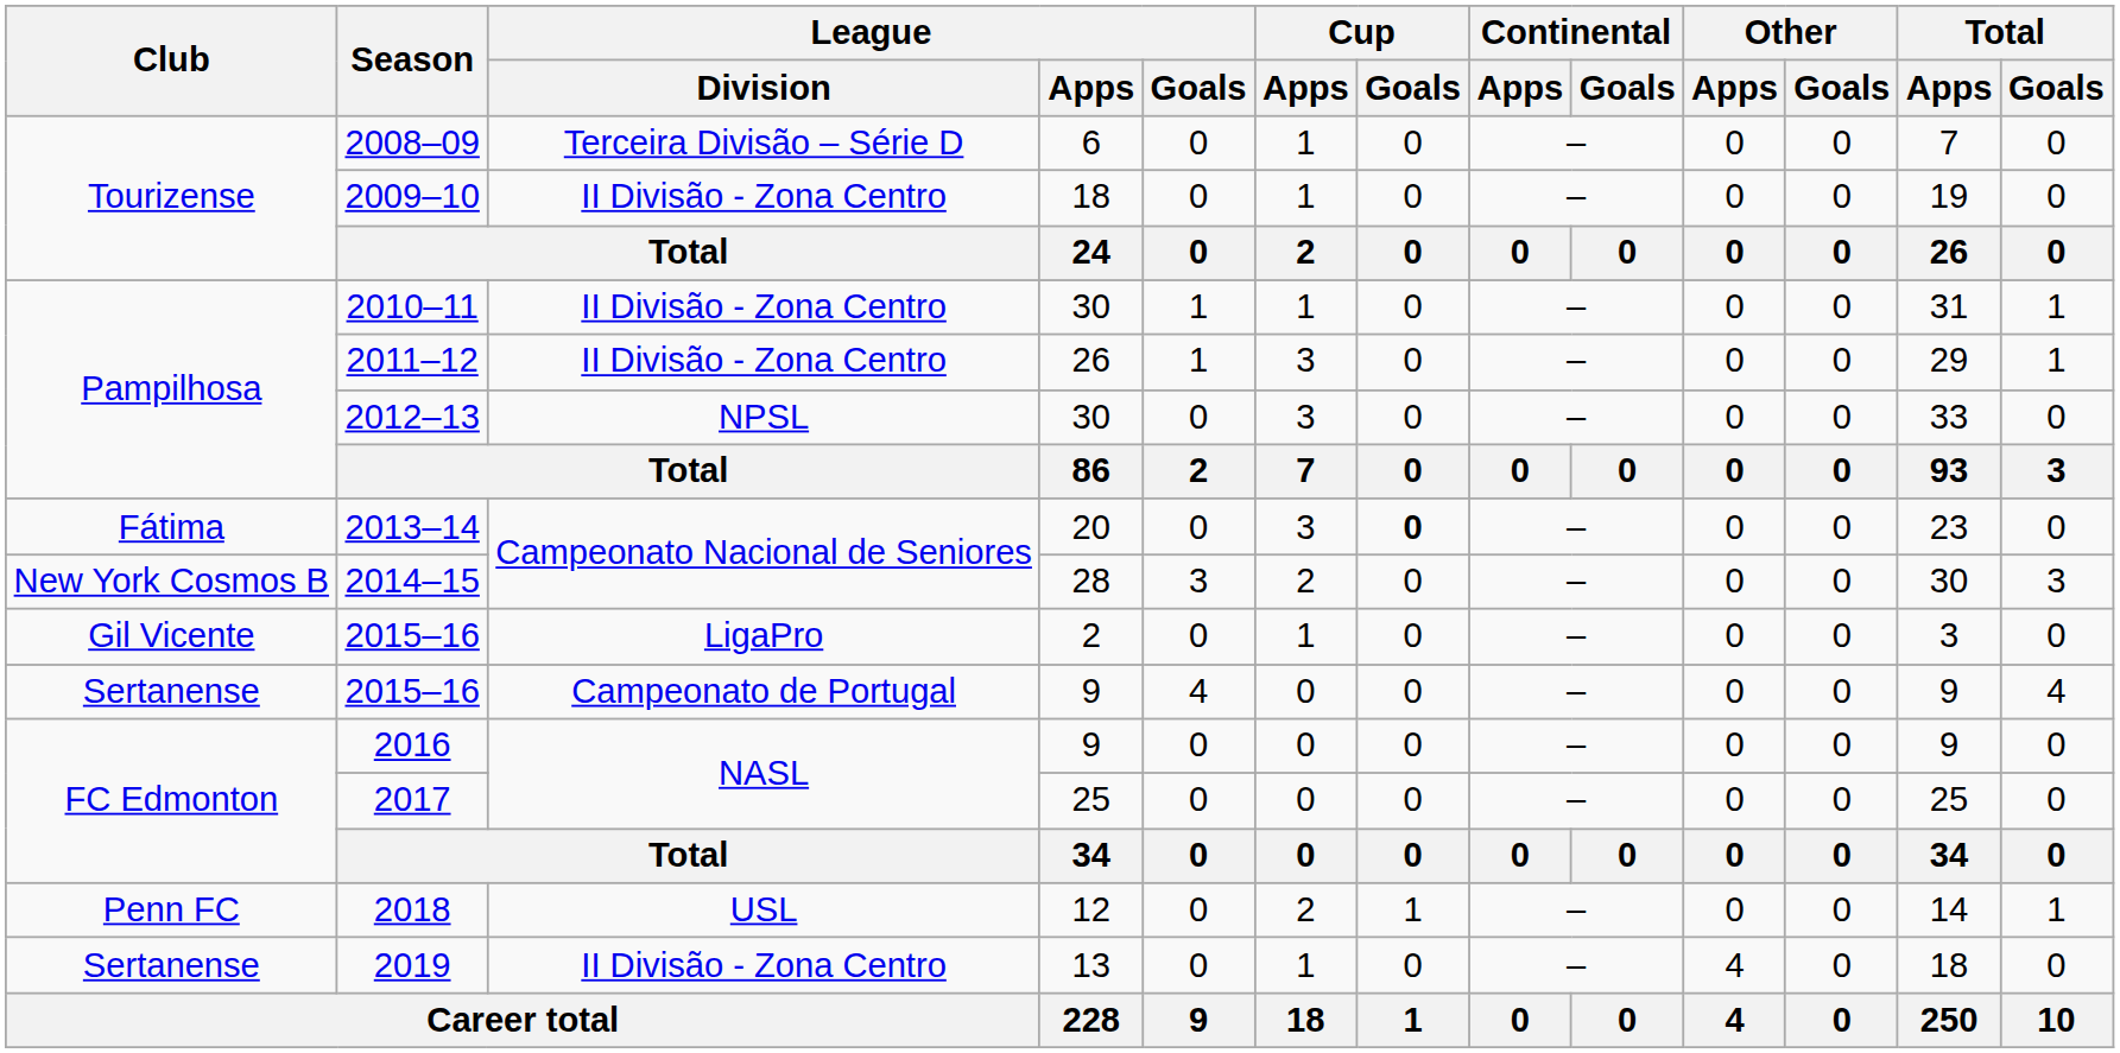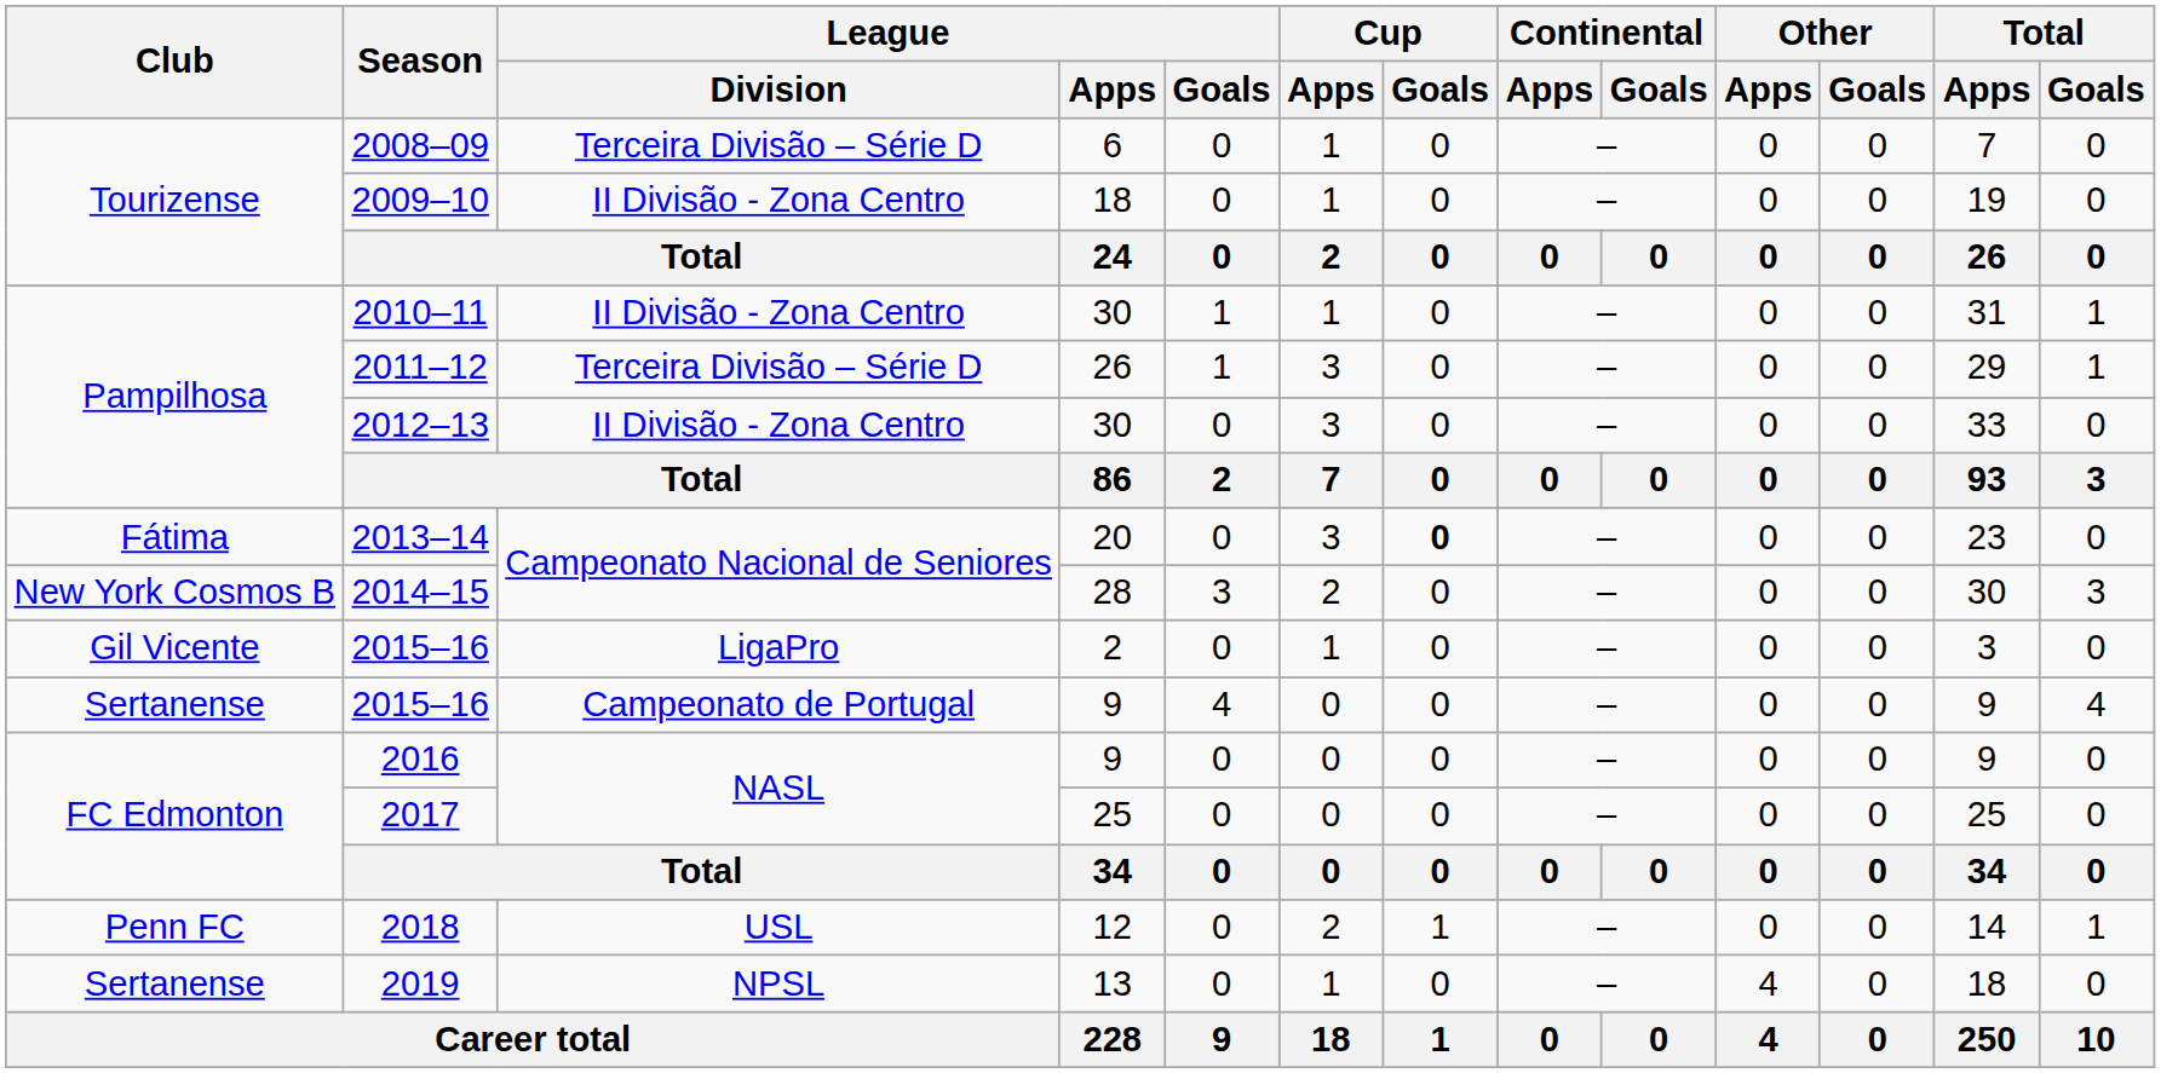2011–12 | League / Division: II Divisão - Zona Centro -> Terceira Divisão – Série D
2012–13 | League / Division: NPSL -> II Divisão - Zona Centro
2019 | League / Division: II Divisão - Zona Centro -> NPSL
